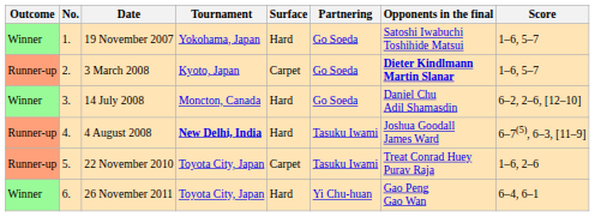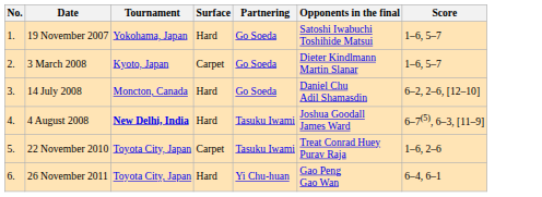- column: Outcome | Winner | Runner-up | Winner | Runner-up | Runner-up | Winner
3 March 2008 | Opponents in the final: bold -> normal
